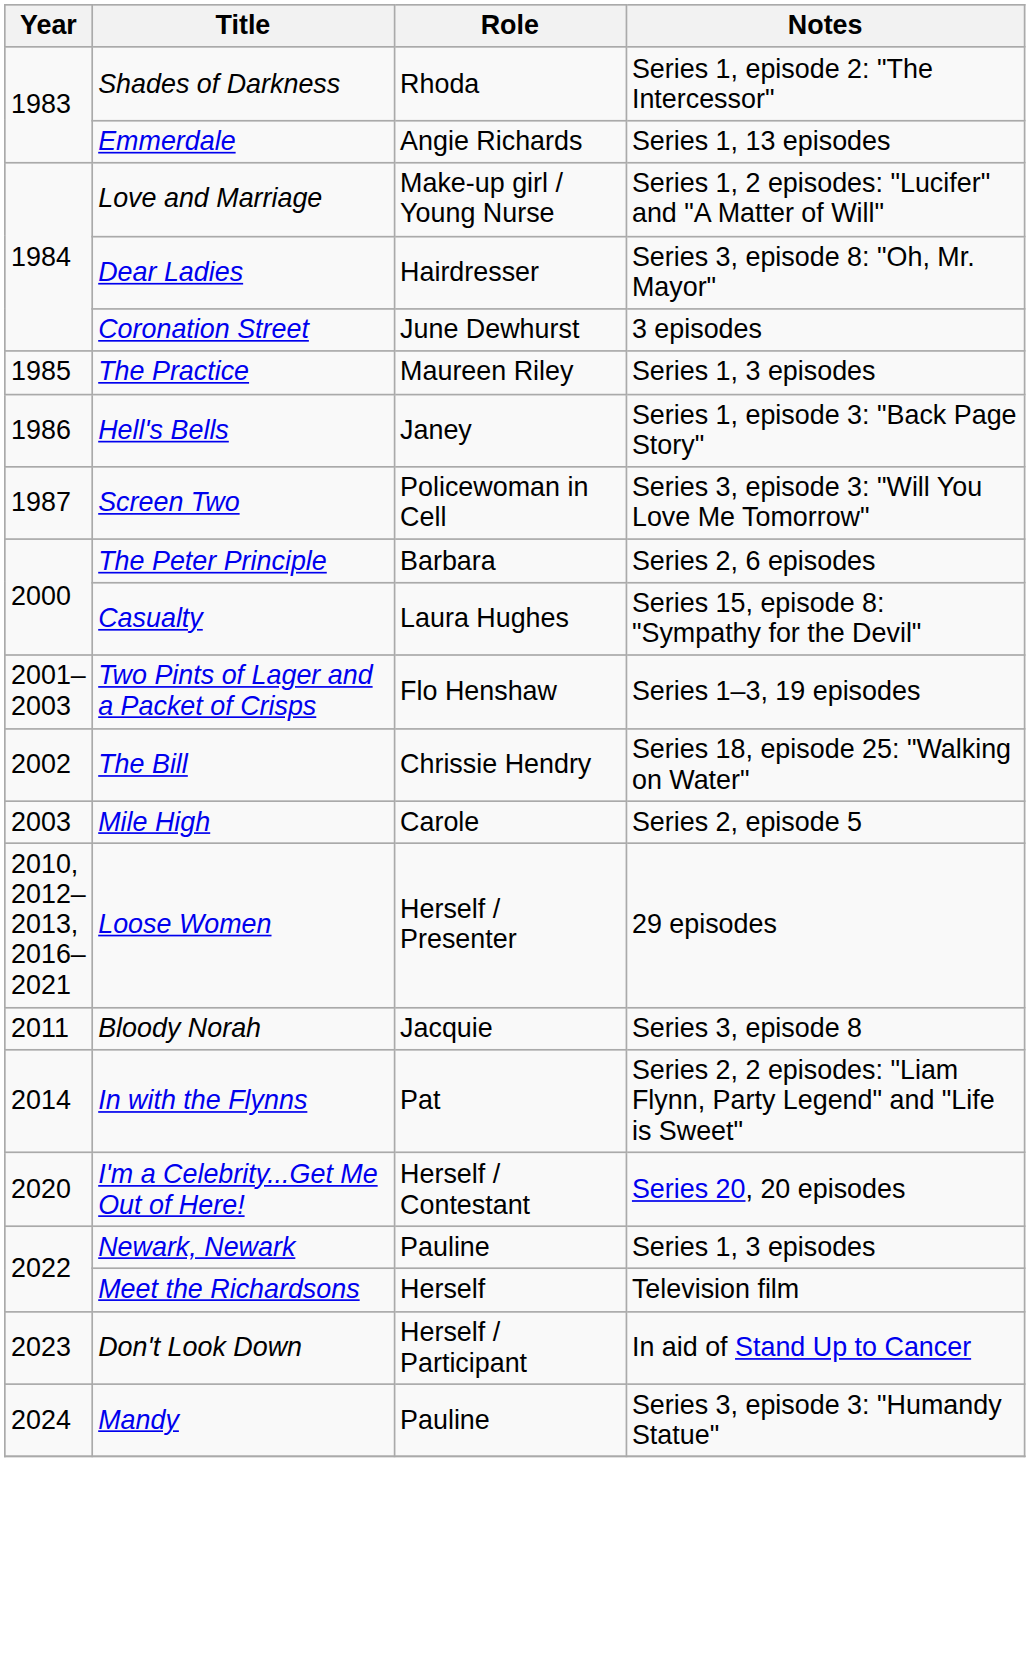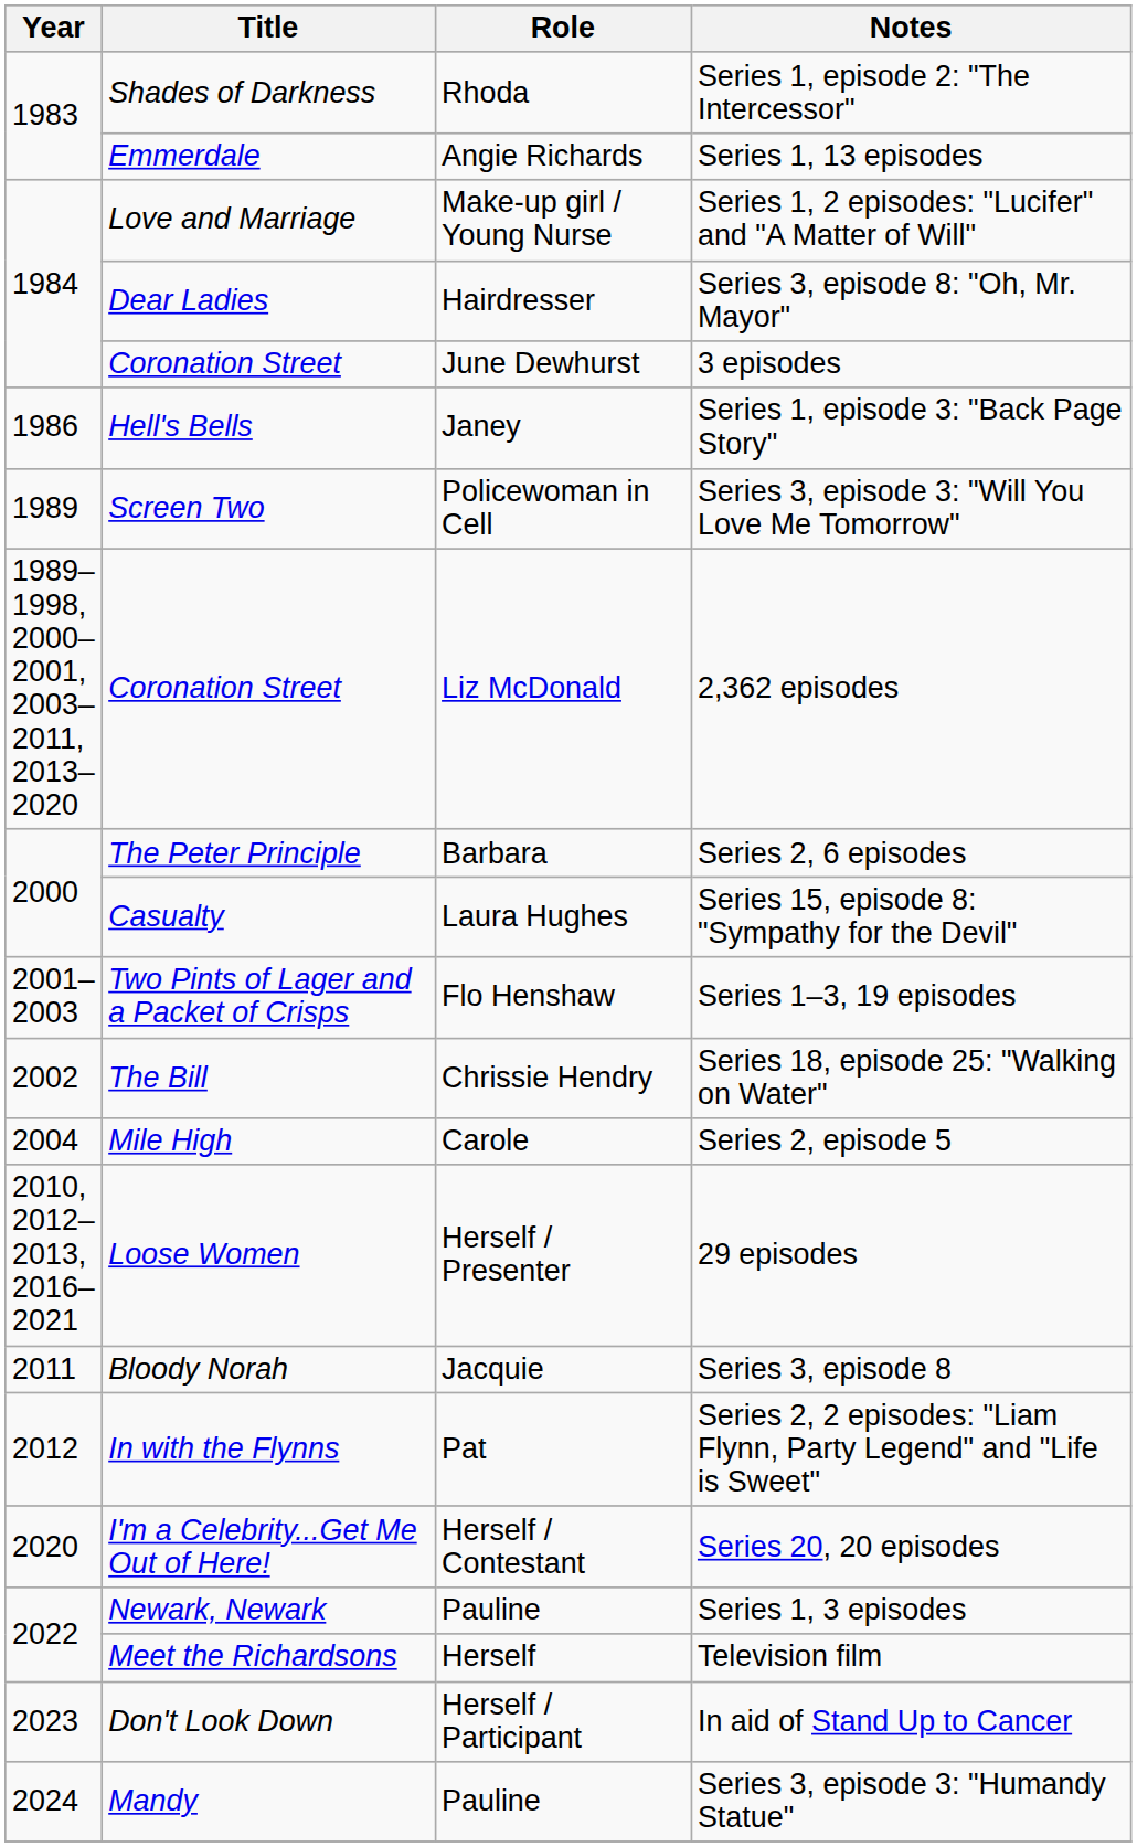- row: 1985 | The Practice | Maureen Riley | Series 1, 3 episodes
Screen Two | Year: 1987 -> 1989
+ row: 1989–1998, 2000–2001, 2003–2011, 2013–2020 | Coronation Street | Liz McDonald | 2,362 episodes
Mile High | Year: 2003 -> 2004
In with the Flynns | Year: 2014 -> 2012
